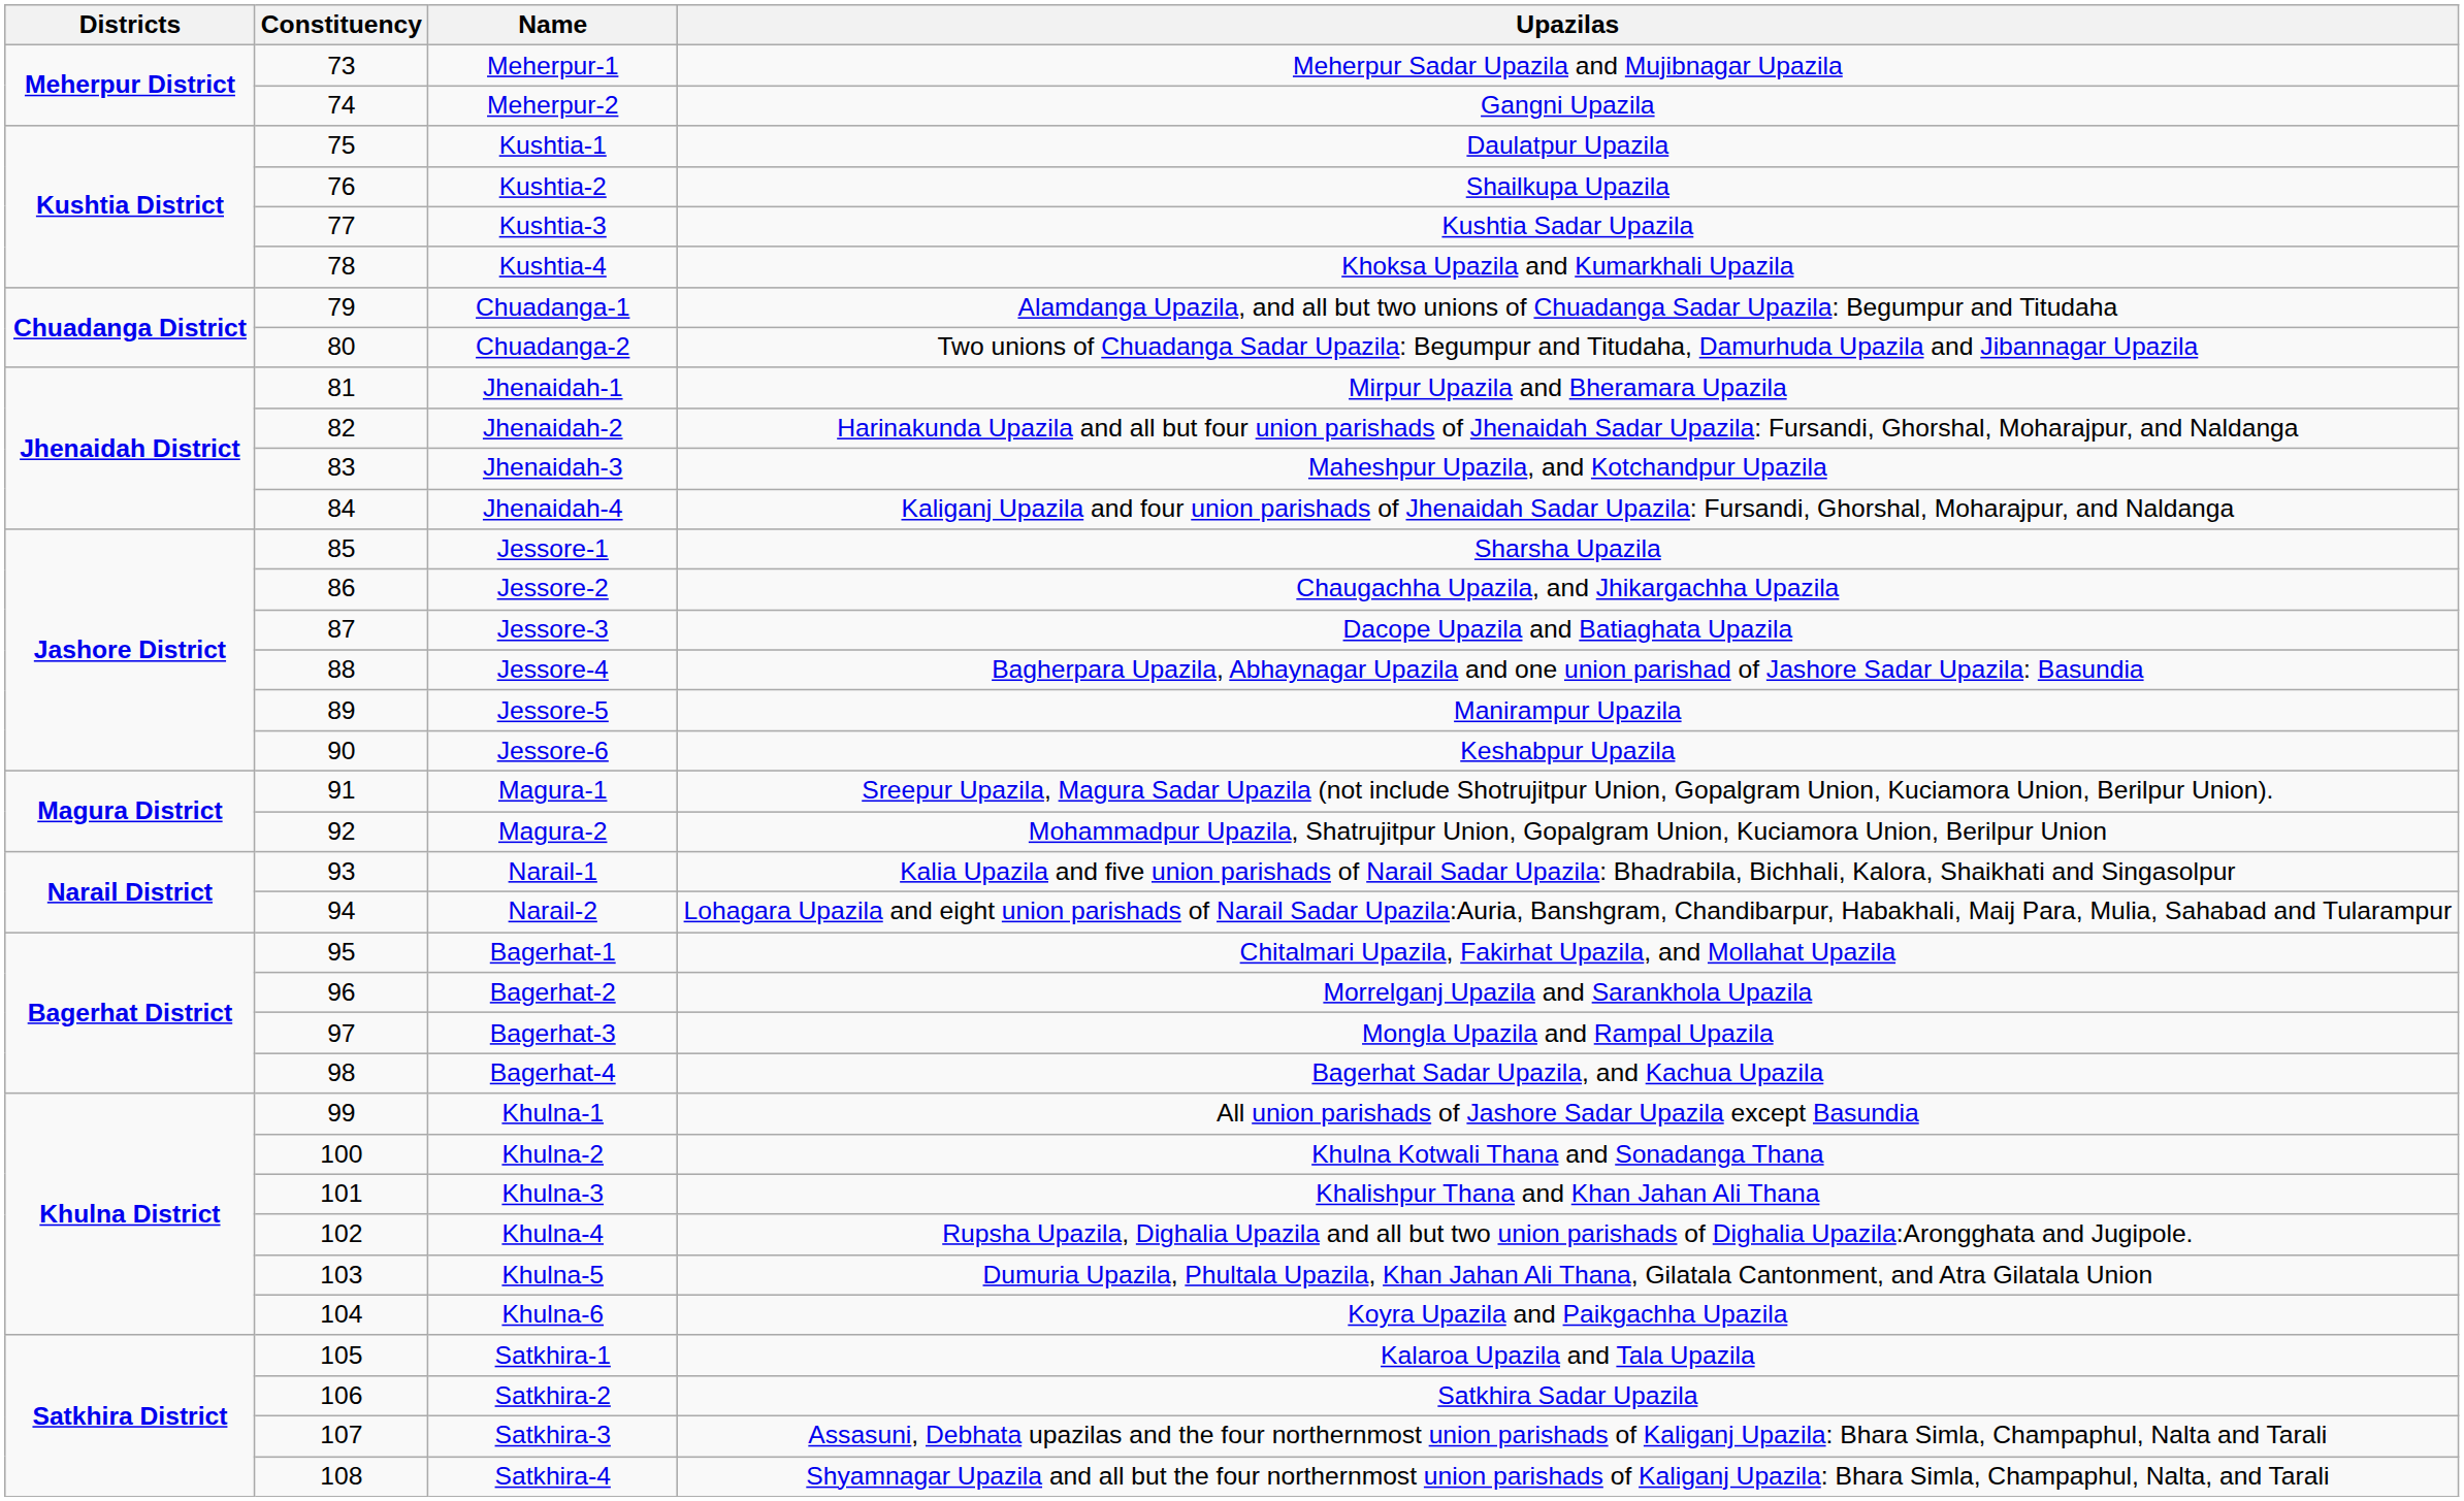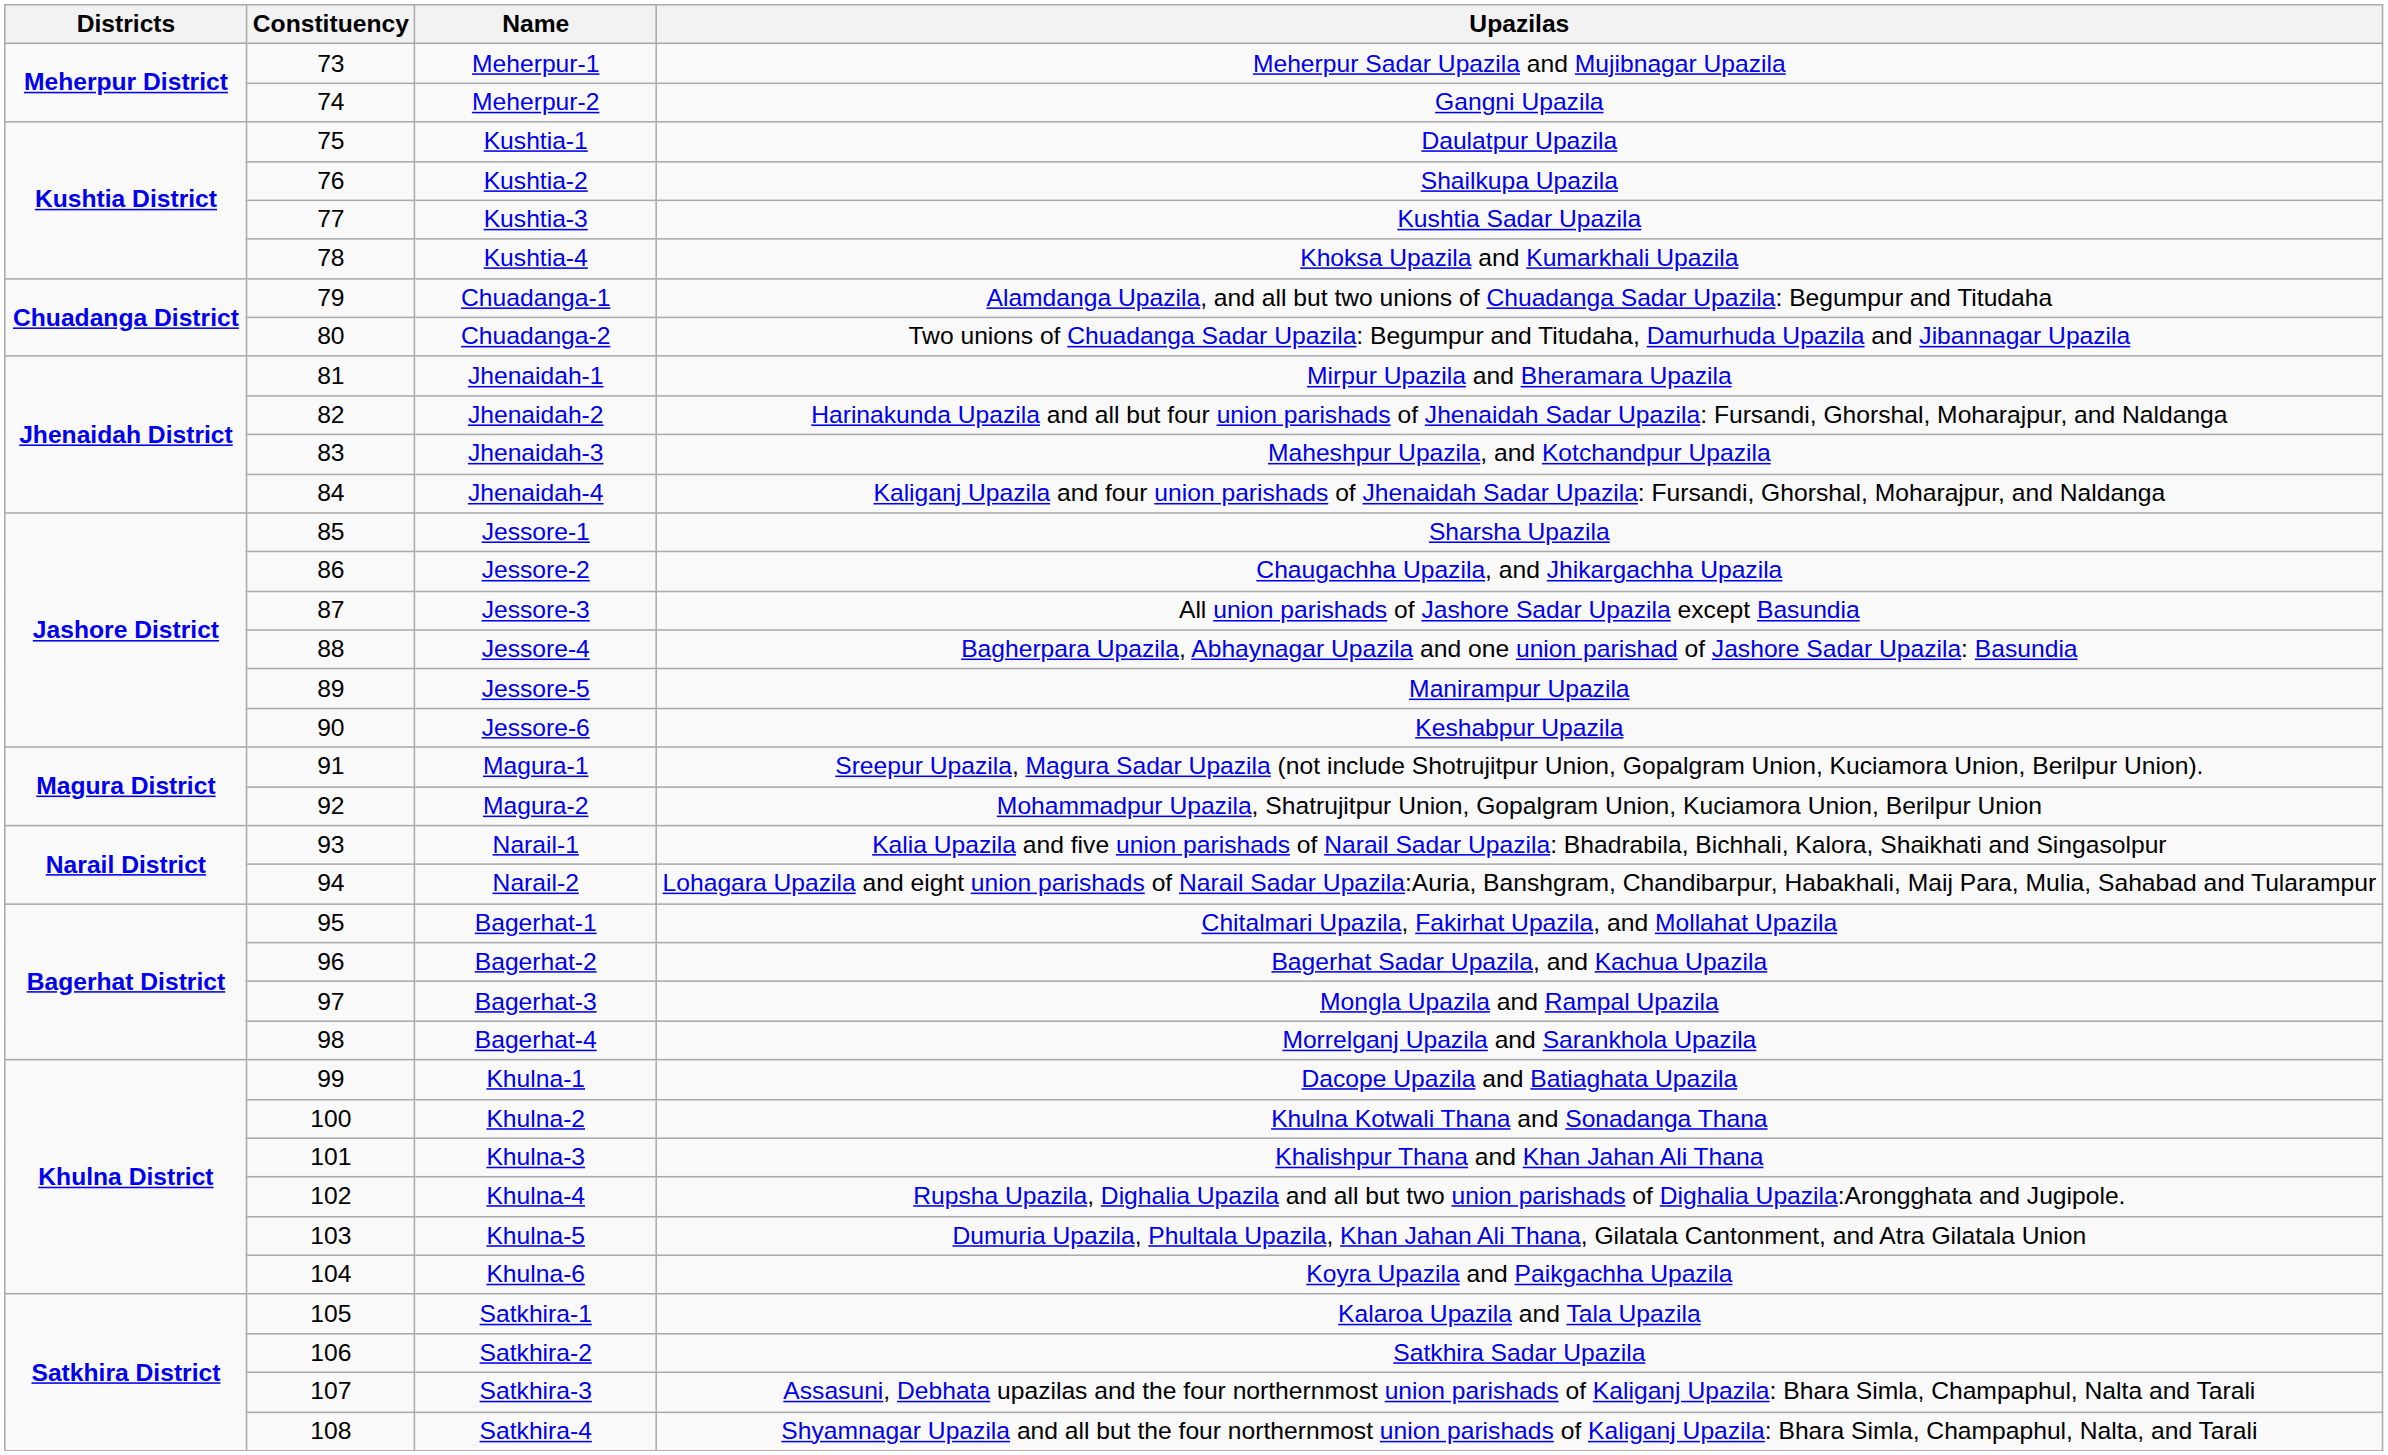Jessore-3 | Upazilas: Dacope Upazila and Batiaghata Upazila -> All union parishads of Jashore Sadar Upazila except Basundia
Bagerhat-2 | Upazilas: Morrelganj Upazila and Sarankhola Upazila -> Bagerhat Sadar Upazila, and Kachua Upazila
Bagerhat-4 | Upazilas: Bagerhat Sadar Upazila, and Kachua Upazila -> Morrelganj Upazila and Sarankhola Upazila
Khulna-1 | Upazilas: All union parishads of Jashore Sadar Upazila except Basundia -> Dacope Upazila and Batiaghata Upazila
